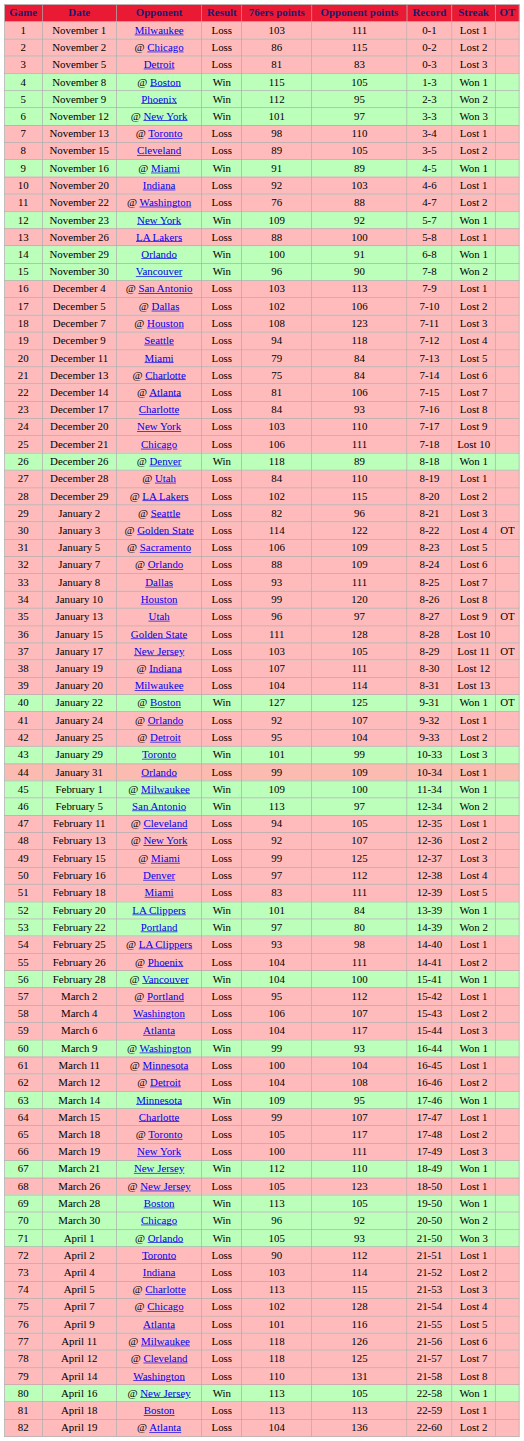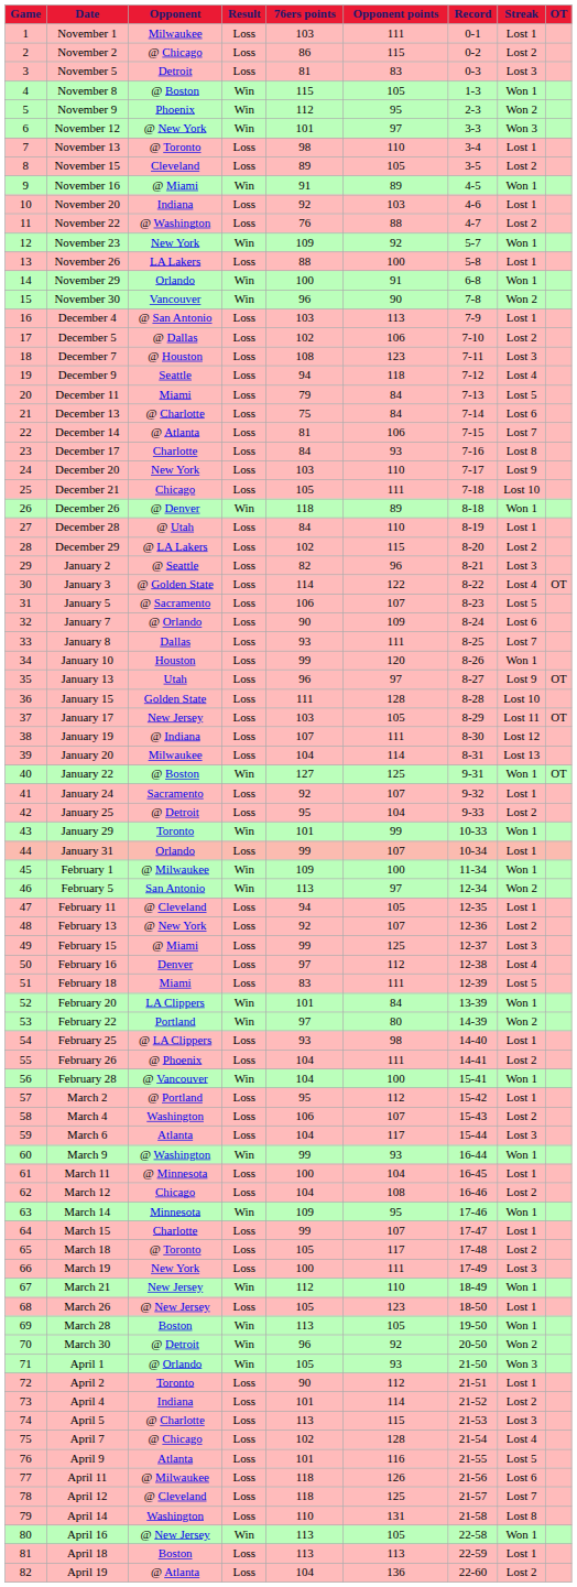December 21 | 76ers points: 106 -> 105
January 5 | Opponent points: 109 -> 107
January 7 | 76ers points: 88 -> 90
January 10 | Streak: Lost 8 -> Won 1
January 24 | Opponent: @ Orlando -> Sacramento
January 29 | Streak: Lost 3 -> Won 1
January 31 | Opponent points: 109 -> 107
March 12 | Opponent: @ Detroit -> Chicago
March 30 | Opponent: Chicago -> @ Detroit
April 4 | 76ers points: 103 -> 101
